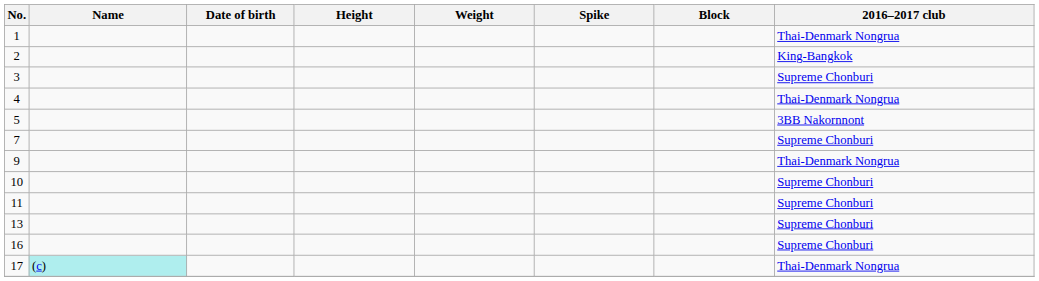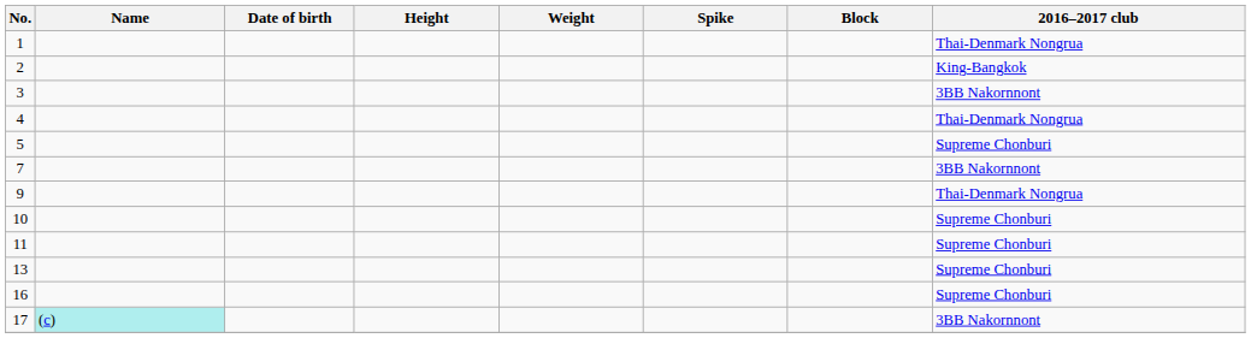3 | 2016–2017 club: Supreme Chonburi -> 3BB Nakornnont
5 | 2016–2017 club: 3BB Nakornnont -> Supreme Chonburi
7 | 2016–2017 club: Supreme Chonburi -> 3BB Nakornnont
17 | 2016–2017 club: Thai-Denmark Nongrua -> 3BB Nakornnont
